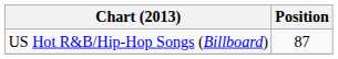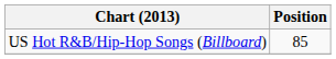US Hot R&B/Hip-Hop Songs (Billboard) | Position: 87 -> 85
